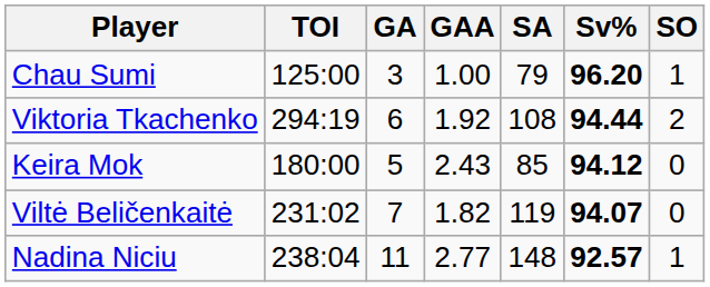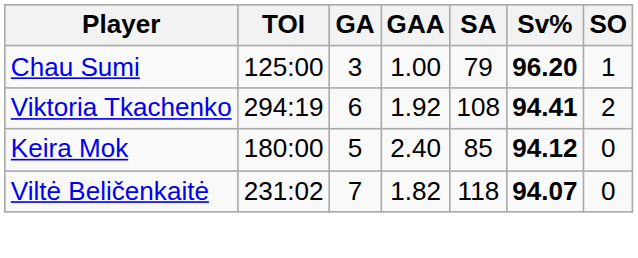Viktoria Tkachenko | Sv%: 94.44 -> 94.41
Keira Mok | GAA: 2.43 -> 2.40
Viltė Beličenkaitė | SA: 119 -> 118
- row: Nadina Niciu | 238:04 | 11 | 2.77 | 148 | 92.57 | 1
